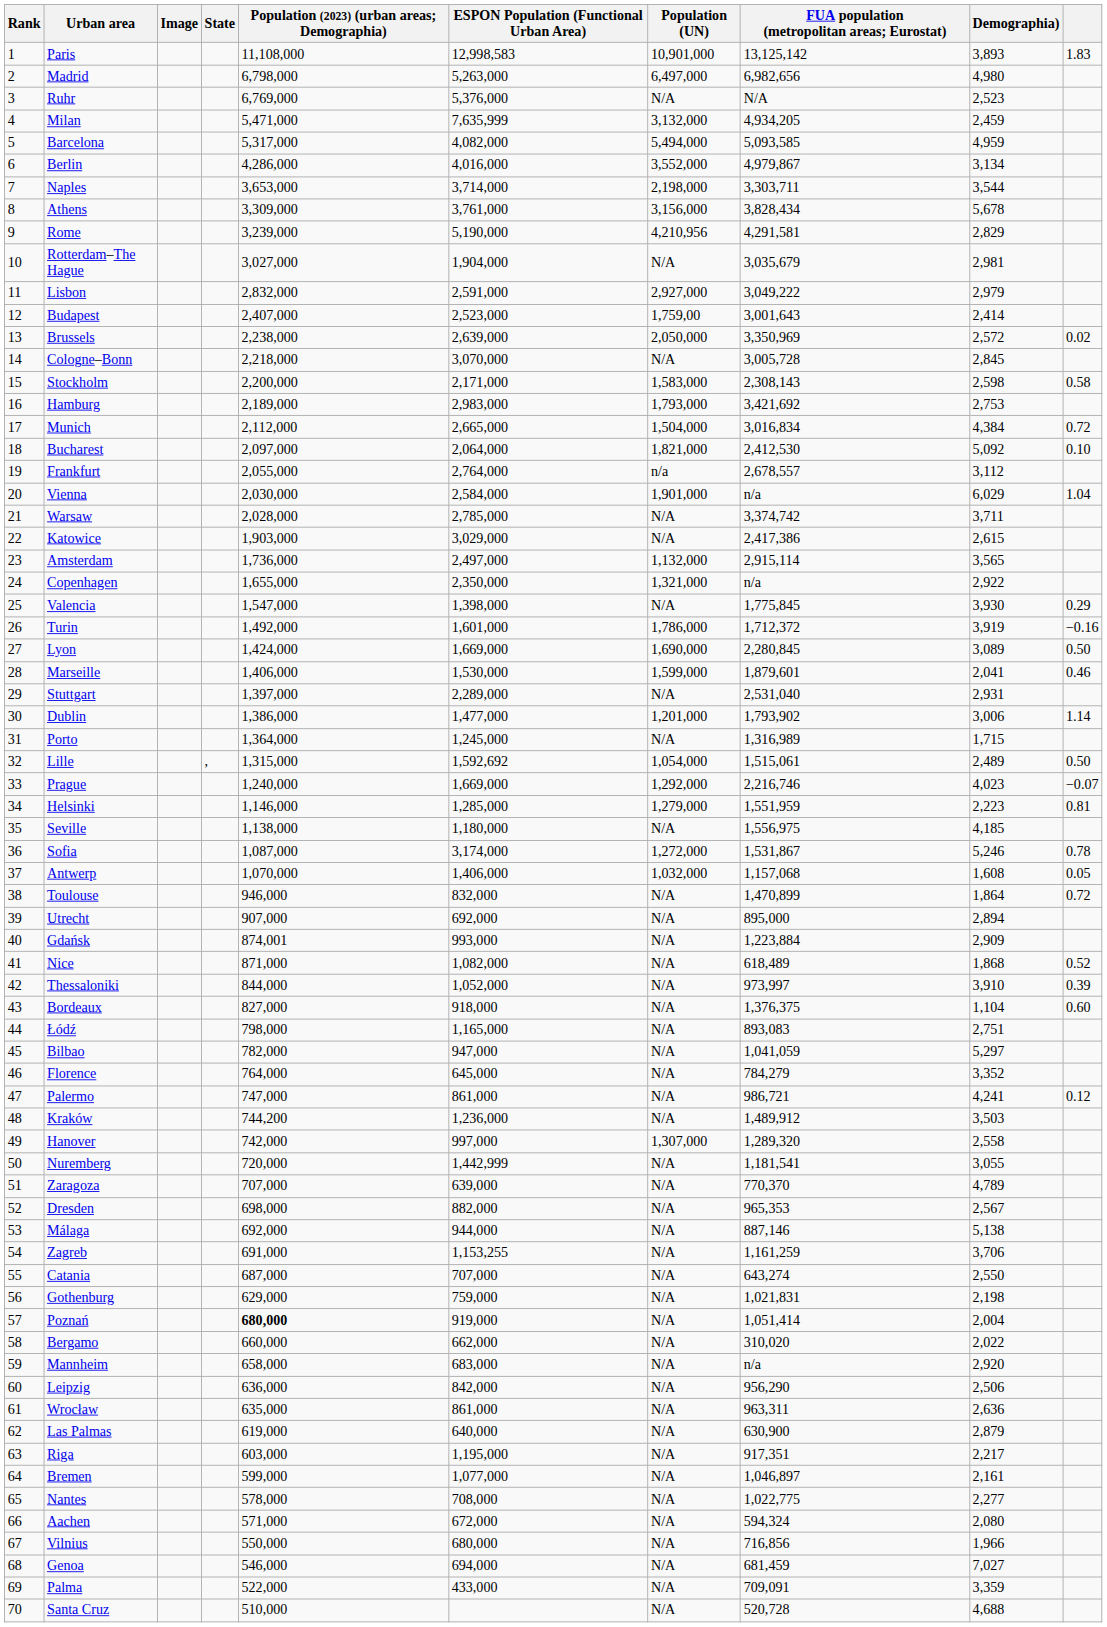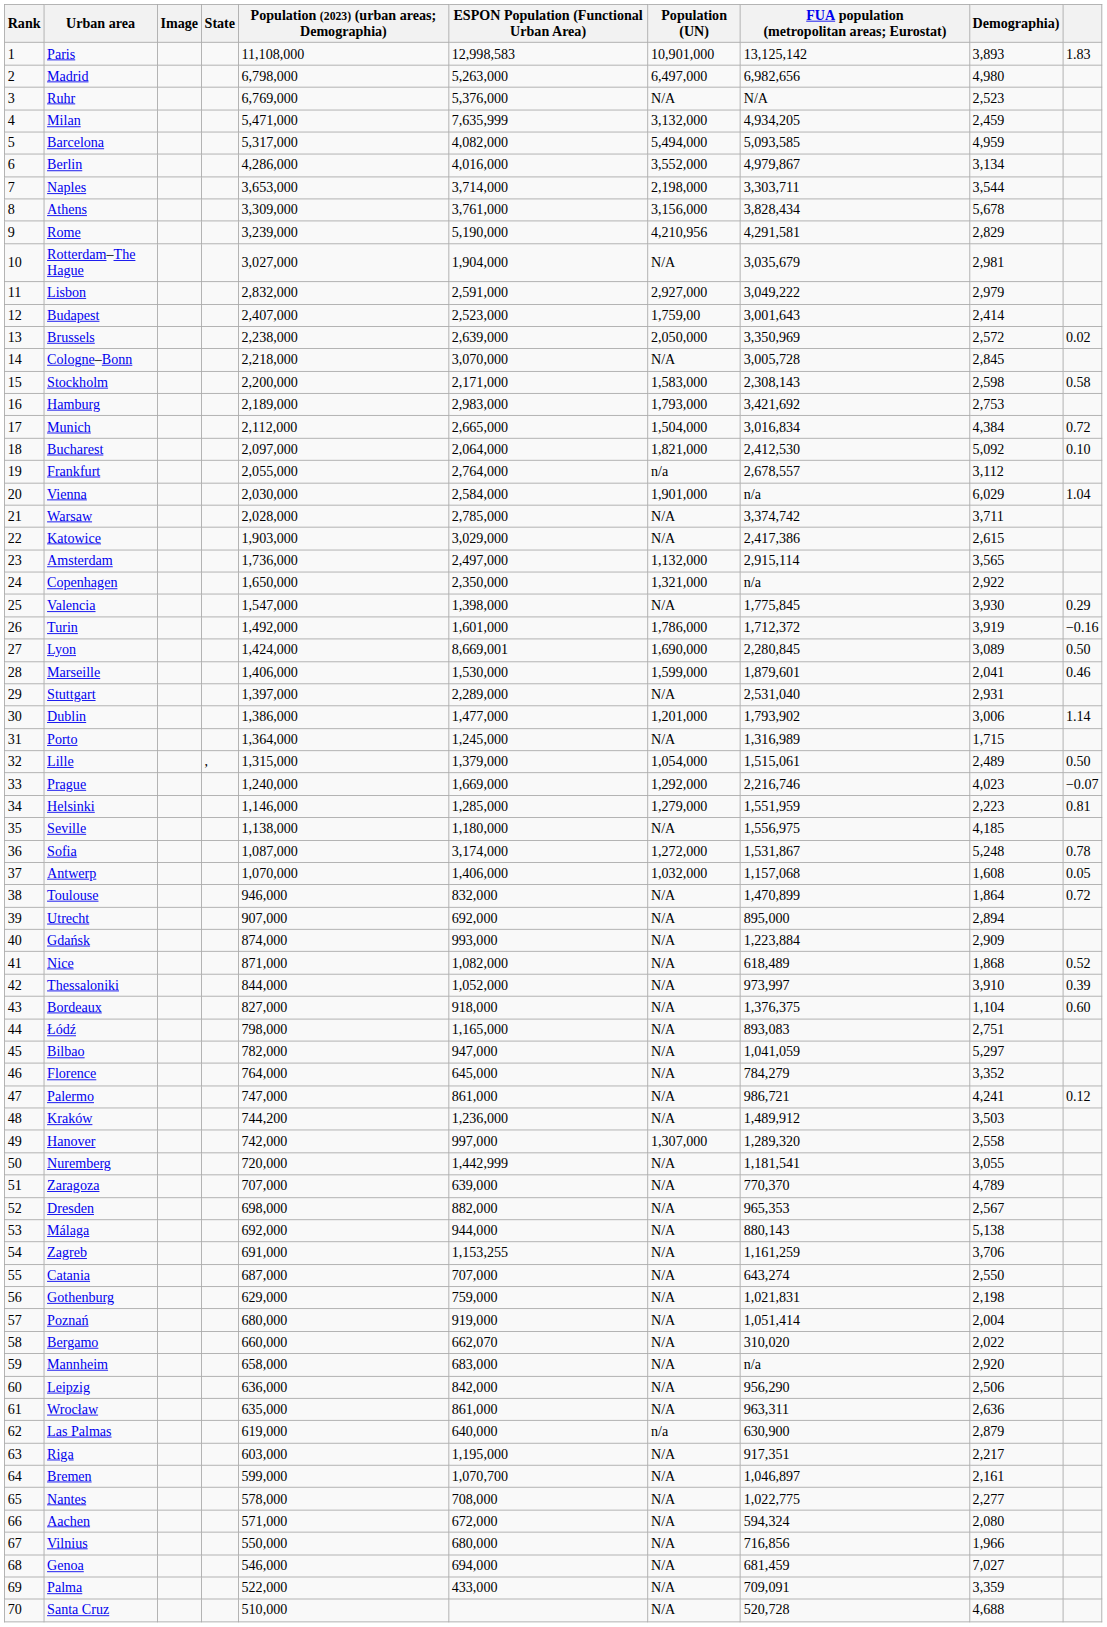Copenhagen | Population (2023) (urban areas; Demographia): 1,655,000 -> 1,650,000
Lyon | ESPON Population (Functional Urban Area): 1,669,000 -> 8,669,001
Lille | ESPON Population (Functional Urban Area): 1,592,692 -> 1,379,000
Sofia | Demographia): 5,246 -> 5,248
Gdańsk | Population (2023) (urban areas; Demographia): 874,001 -> 874,000
Málaga | FUA population (metropolitan areas; Eurostat): 887,146 -> 880,143
Poznań | Population (2023) (urban areas; Demographia): bold -> normal
Bergamo | ESPON Population (Functional Urban Area): 662,000 -> 662,070
Las Palmas | Population (UN): N/A -> n/a
Bremen | ESPON Population (Functional Urban Area): 1,077,000 -> 1,070,700
